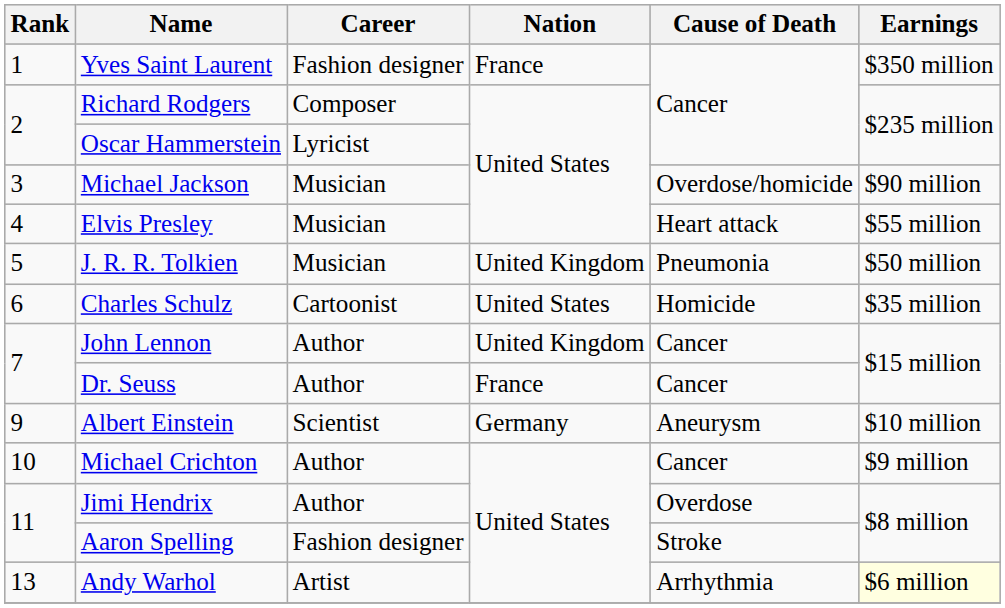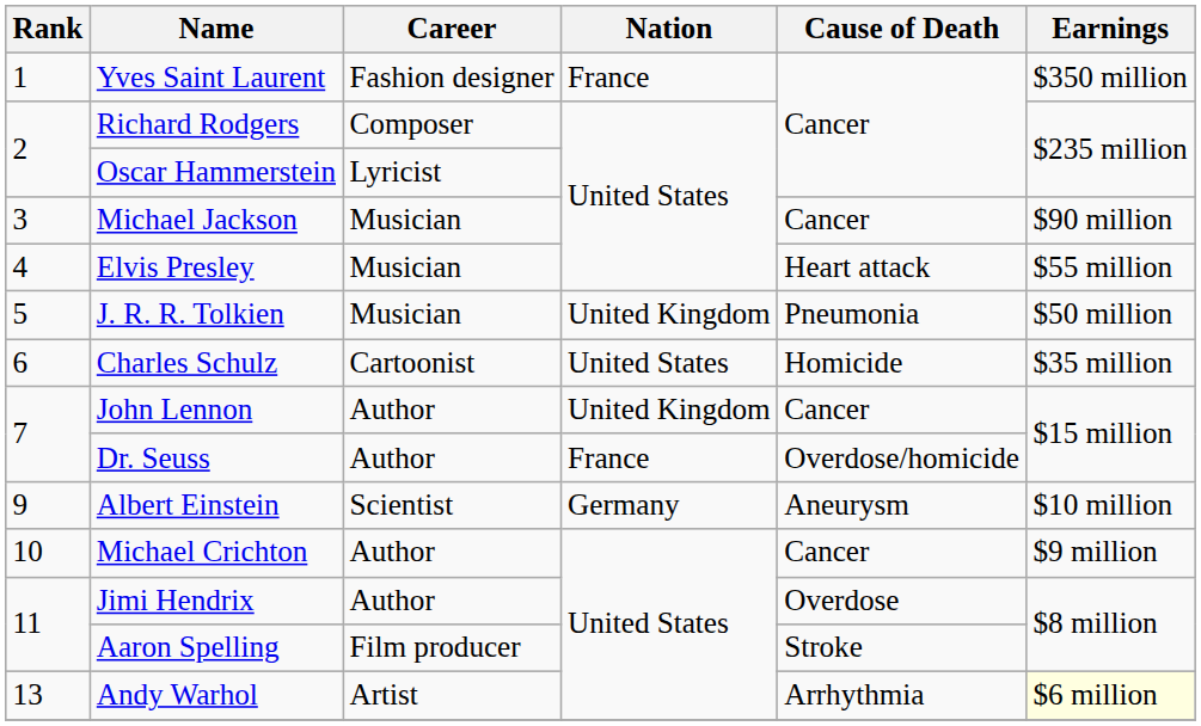Michael Jackson | Cause of Death: Overdose/homicide -> Cancer
Dr. Seuss | Cause of Death: Cancer -> Overdose/homicide
Aaron Spelling | Career: Fashion designer -> Film producer
